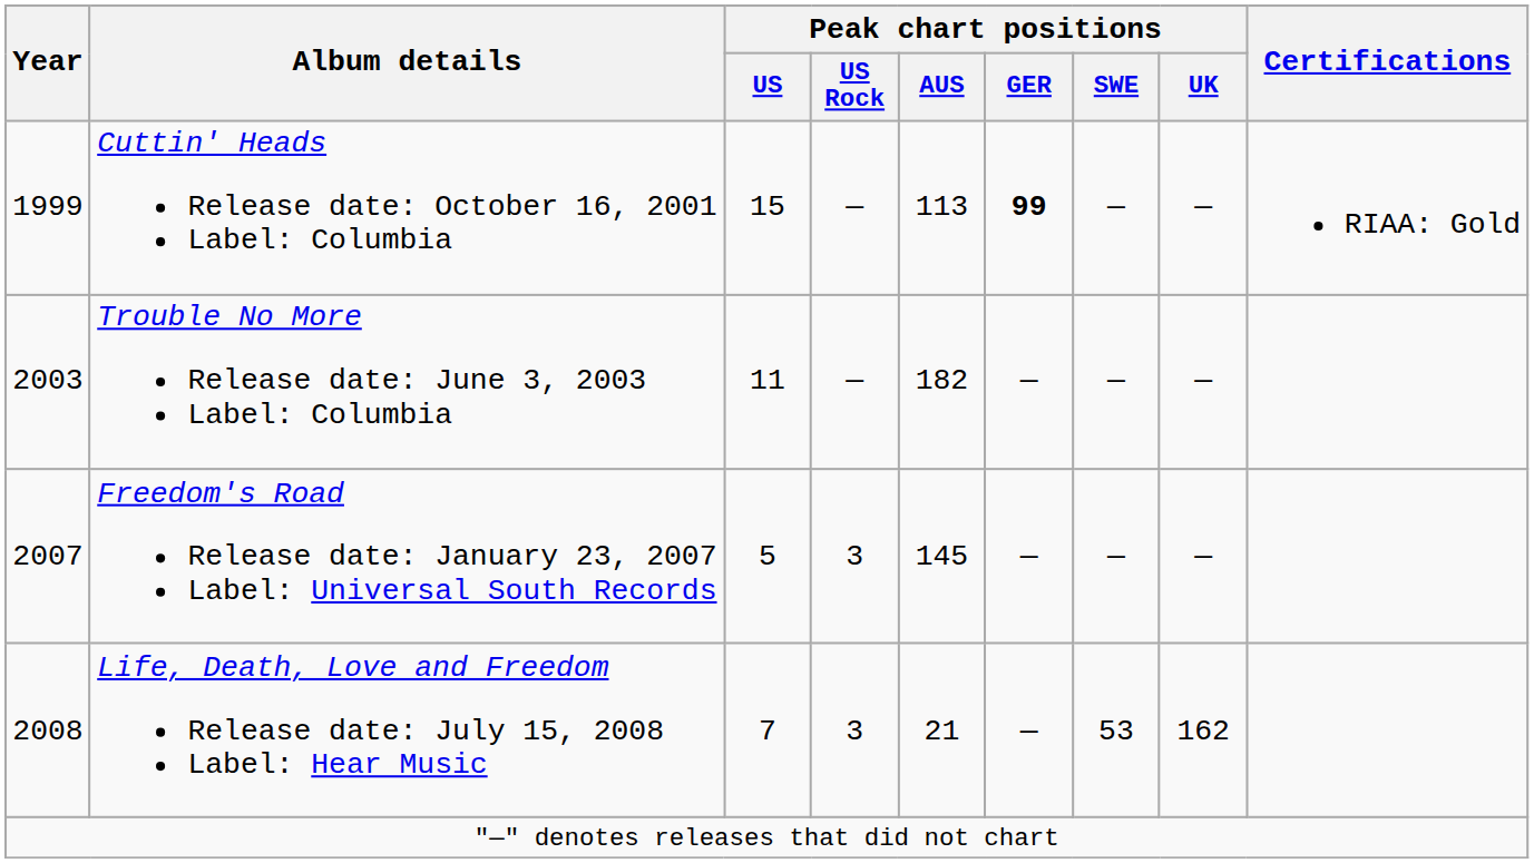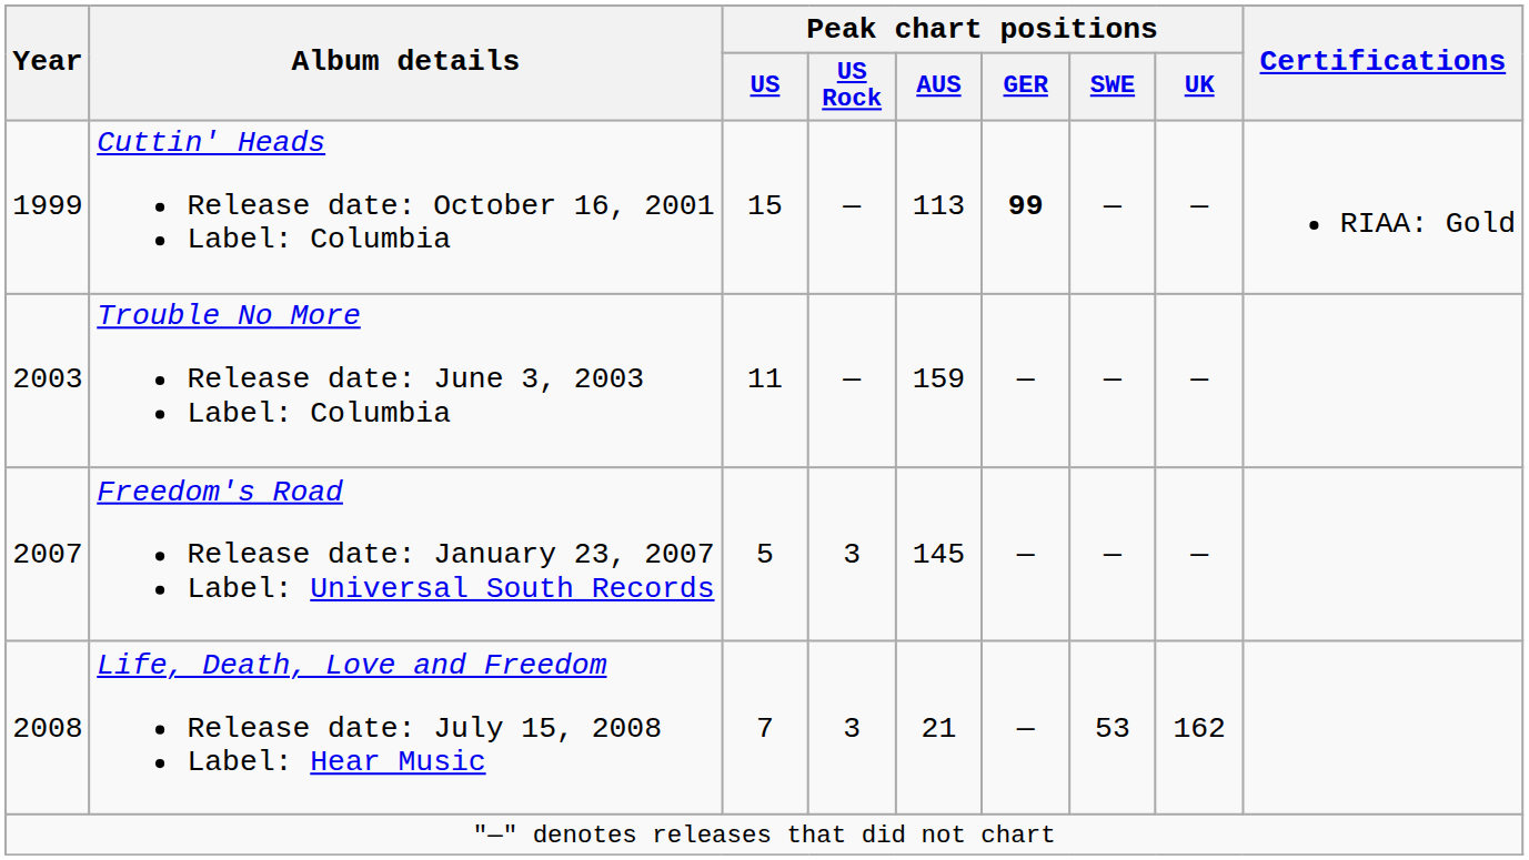Trouble No More Release date: June 3, 2003 Label: Columbia | Peak chart positions / AUS: 182 -> 159
